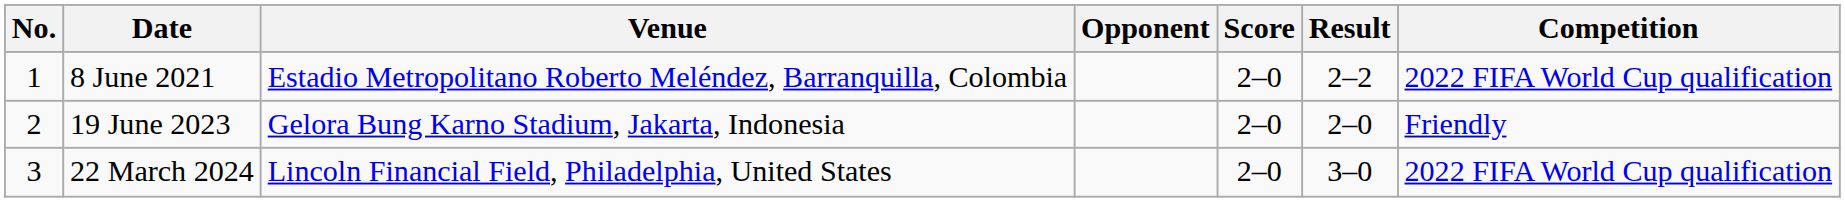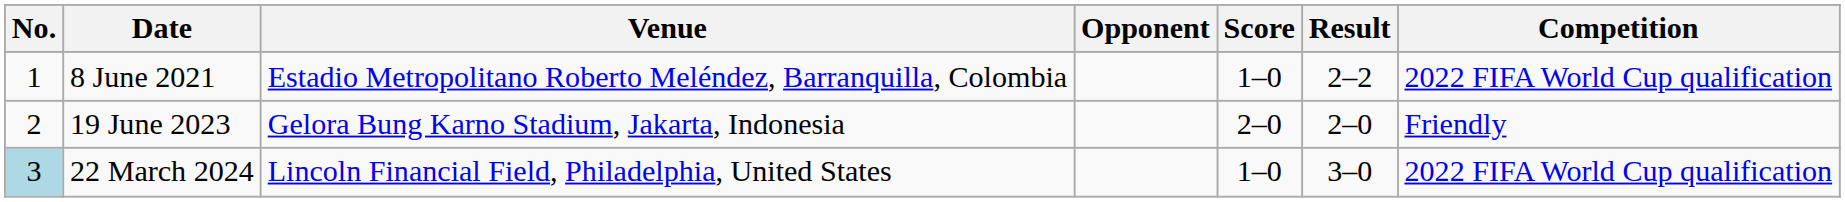8 June 2021 | Score: 2–0 -> 1–0
22 March 2024 | No.: no background -> lightblue background
22 March 2024 | Score: 2–0 -> 1–0
